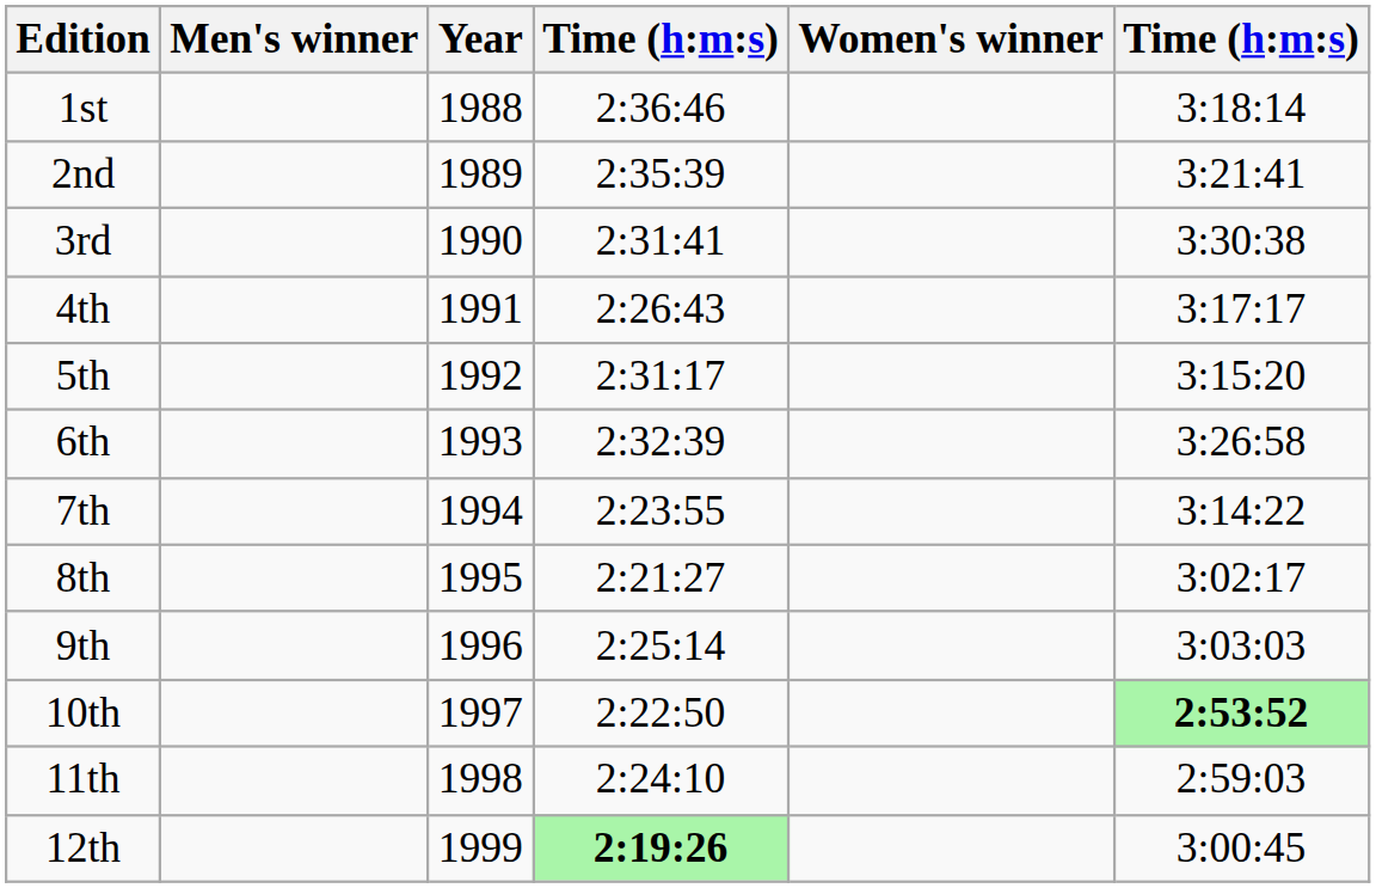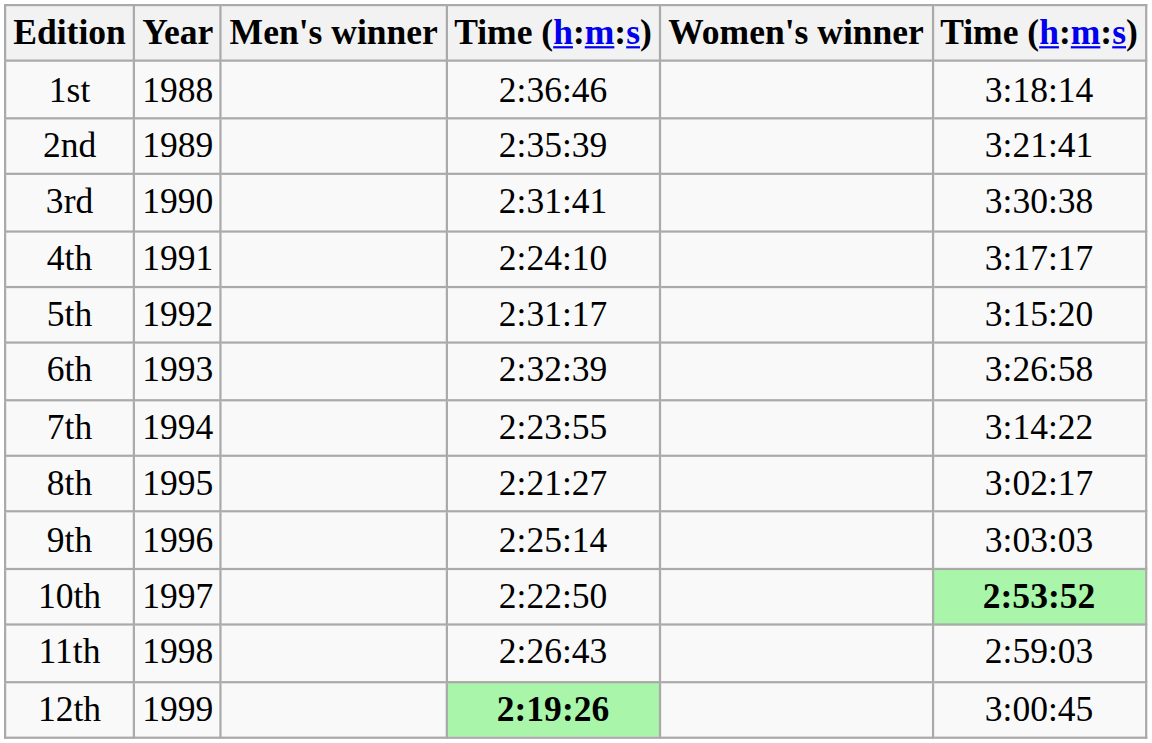columns swapped: Year <-> Men's winner
4th | column 4: 2:26:43 -> 2:24:10
11th | column 4: 2:24:10 -> 2:26:43
